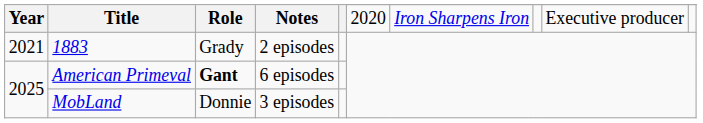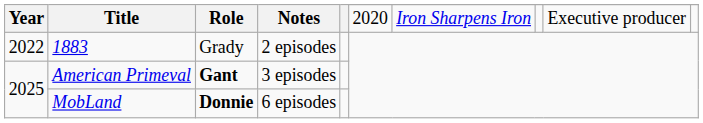1883 | Year: 2021 -> 2022
American Primeval | Notes: 6 episodes -> 3 episodes
MobLand | Role: normal -> bold
MobLand | Notes: 3 episodes -> 6 episodes
